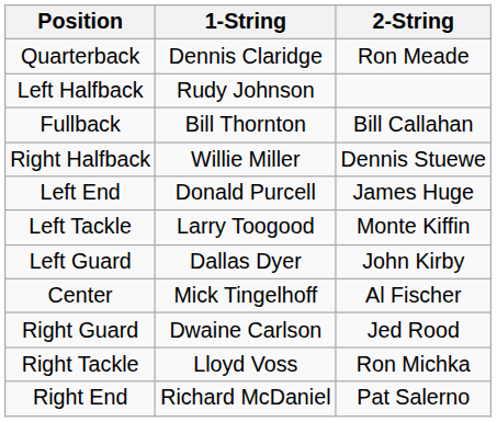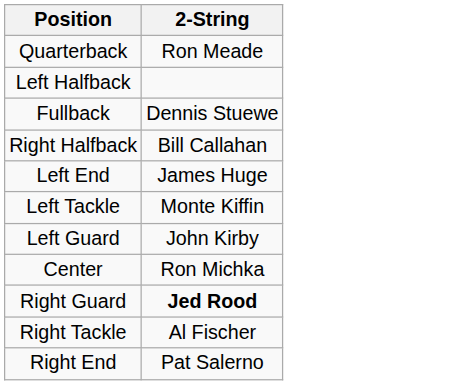- column: 1-String | Dennis Claridge | Rudy Johnson | Bill Thornton | Willie Miller | Donald Purcell | Larry Toogood | Dallas Dyer | Mick Tingelhoff | Dwaine Carlson | Lloyd Voss | Richard McDaniel
Fullback | 2-String: Bill Callahan -> Dennis Stuewe
Right Halfback | 2-String: Dennis Stuewe -> Bill Callahan
Center | 2-String: Al Fischer -> Ron Michka
Right Guard | 2-String: normal -> bold
Right Tackle | 2-String: Ron Michka -> Al Fischer
